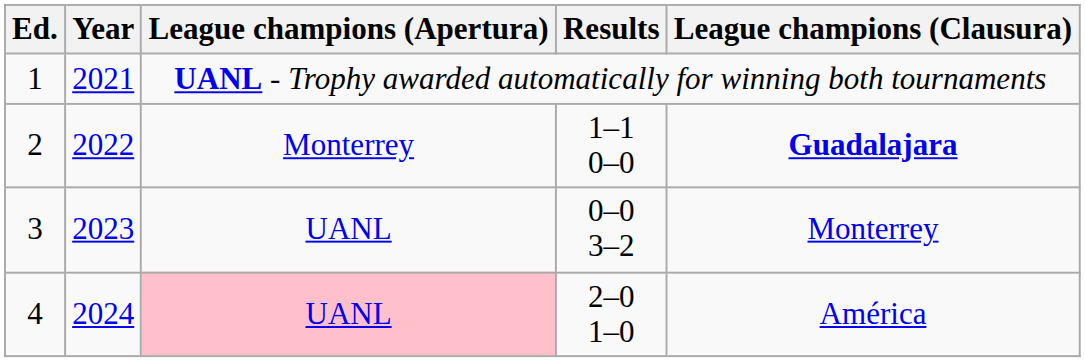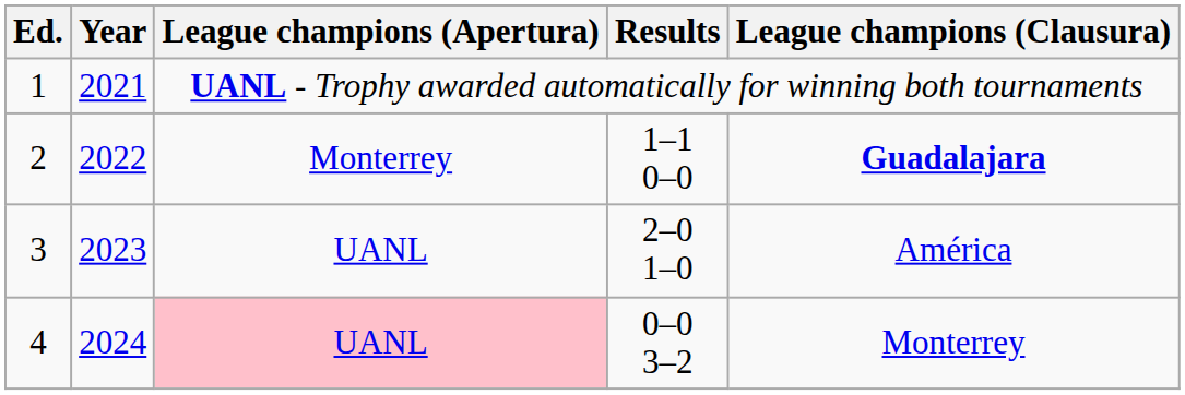3 | Results: 0–0 3–2 -> 2–0 1–0
3 | League champions (Clausura): Monterrey -> América
4 | Results: 2–0 1–0 -> 0–0 3–2
4 | League champions (Clausura): América -> Monterrey
